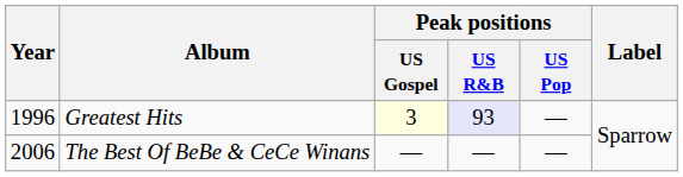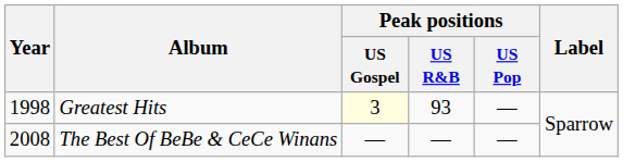Greatest Hits | Year: 1996 -> 1998
Greatest Hits | Peak positions / US R&B: lavender background -> no background
The Best Of BeBe & CeCe Winans | Year: 2006 -> 2008
